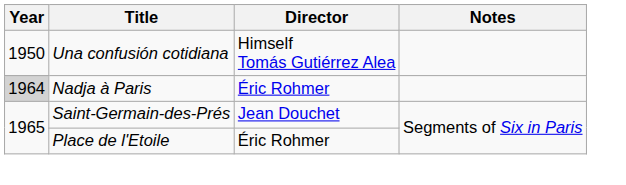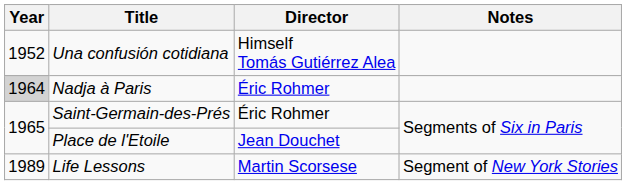Una confusión cotidiana | Year: 1950 -> 1952
Saint-Germain-des-Prés | Director: Jean Douchet -> Éric Rohmer
Place de l'Etoile | Director: Éric Rohmer -> Jean Douchet
+ row: 1989 | Life Lessons | Martin Scorsese | Segment of New York Stories
